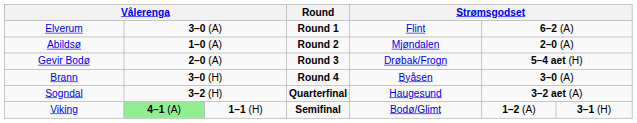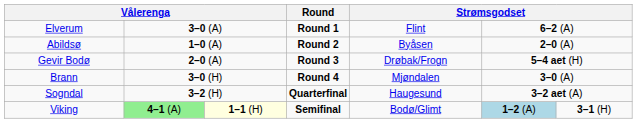Abildsø | column 5: Mjøndalen -> Byåsen
Brann | column 5: Byåsen -> Mjøndalen
Viking | column 3: no background -> lightyellow background
Viking | column 6: no background -> lightblue background
